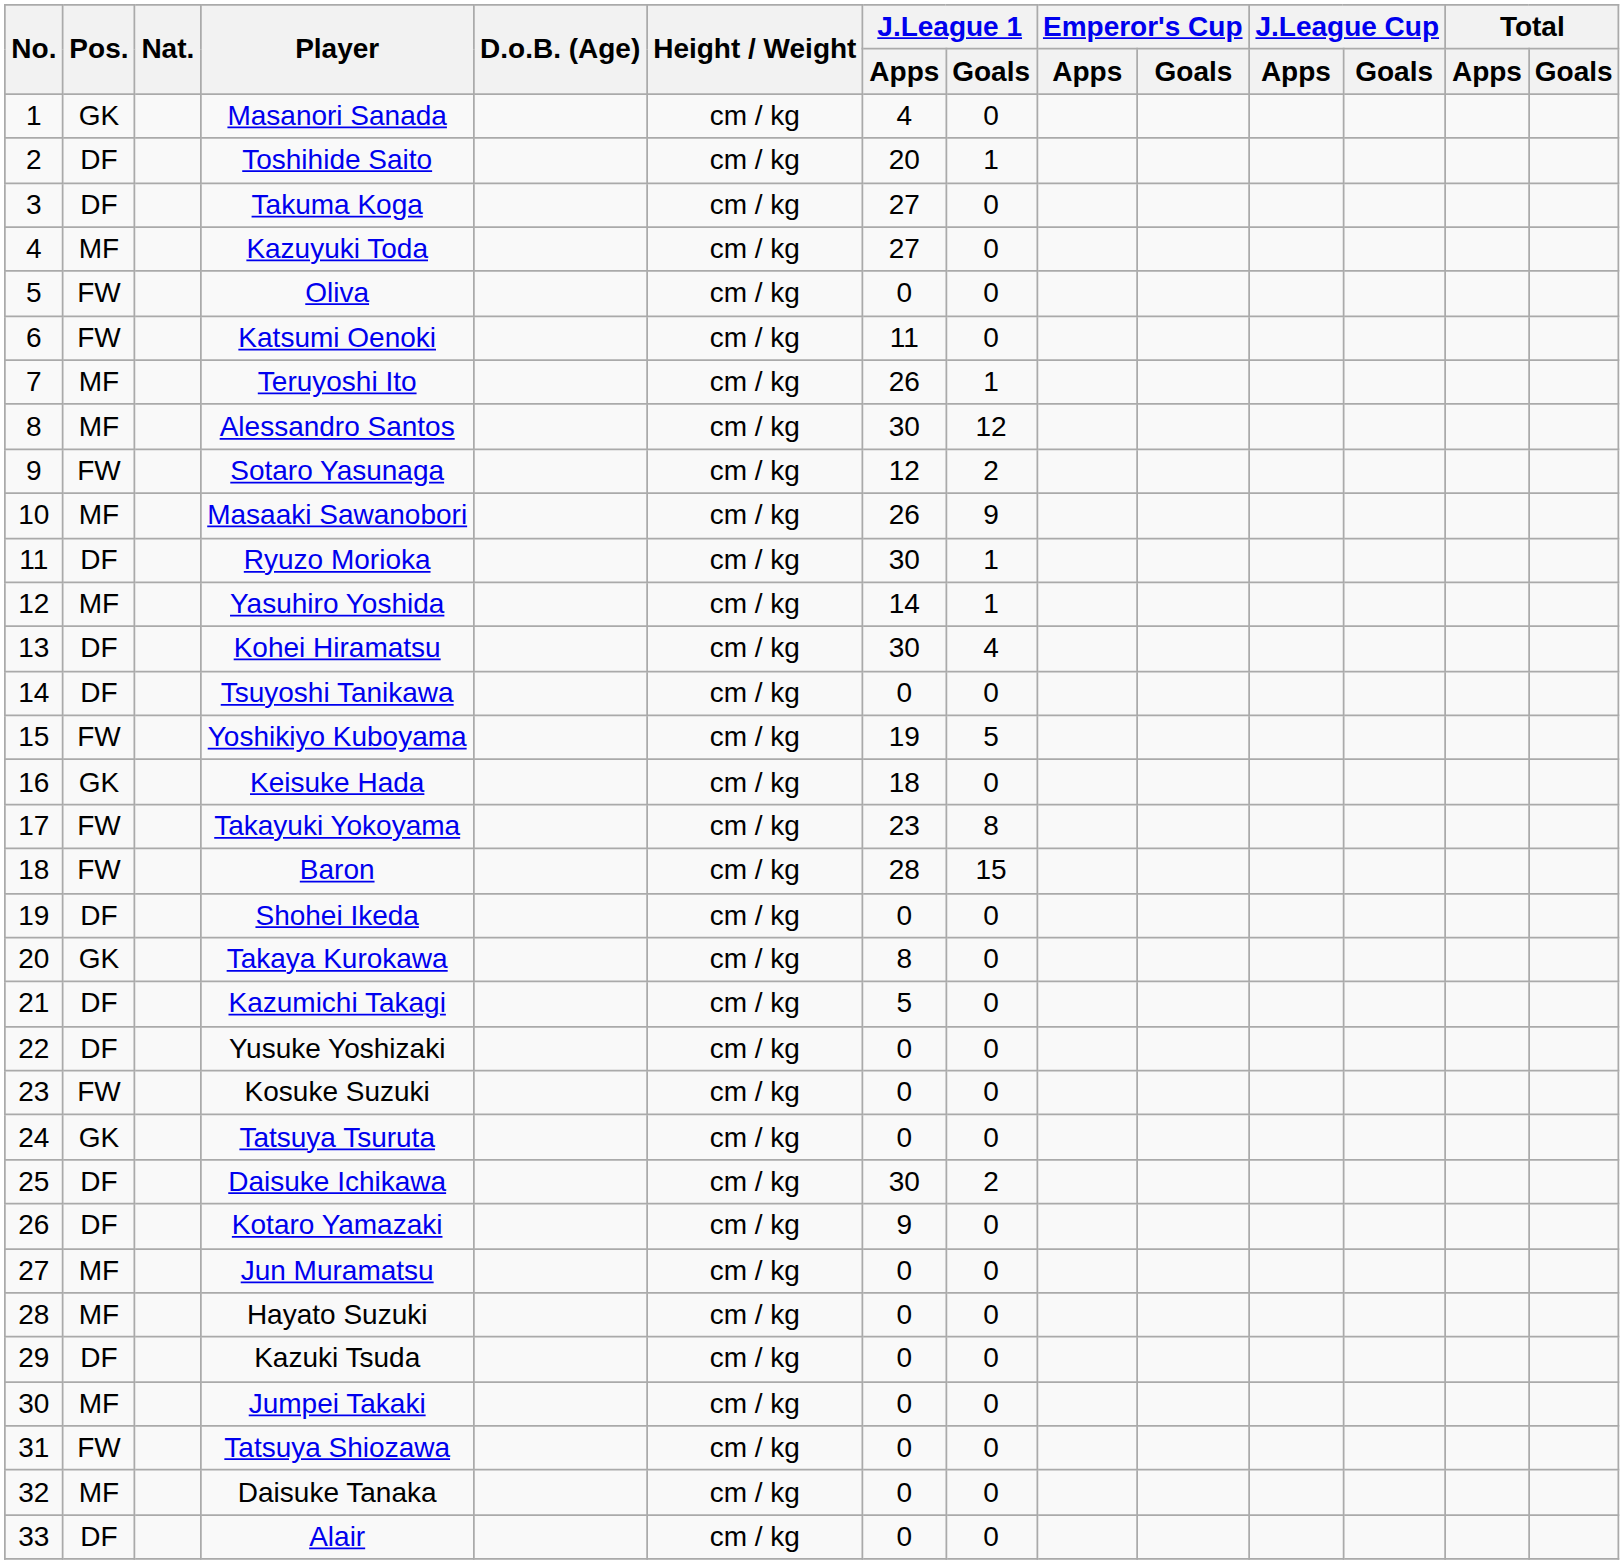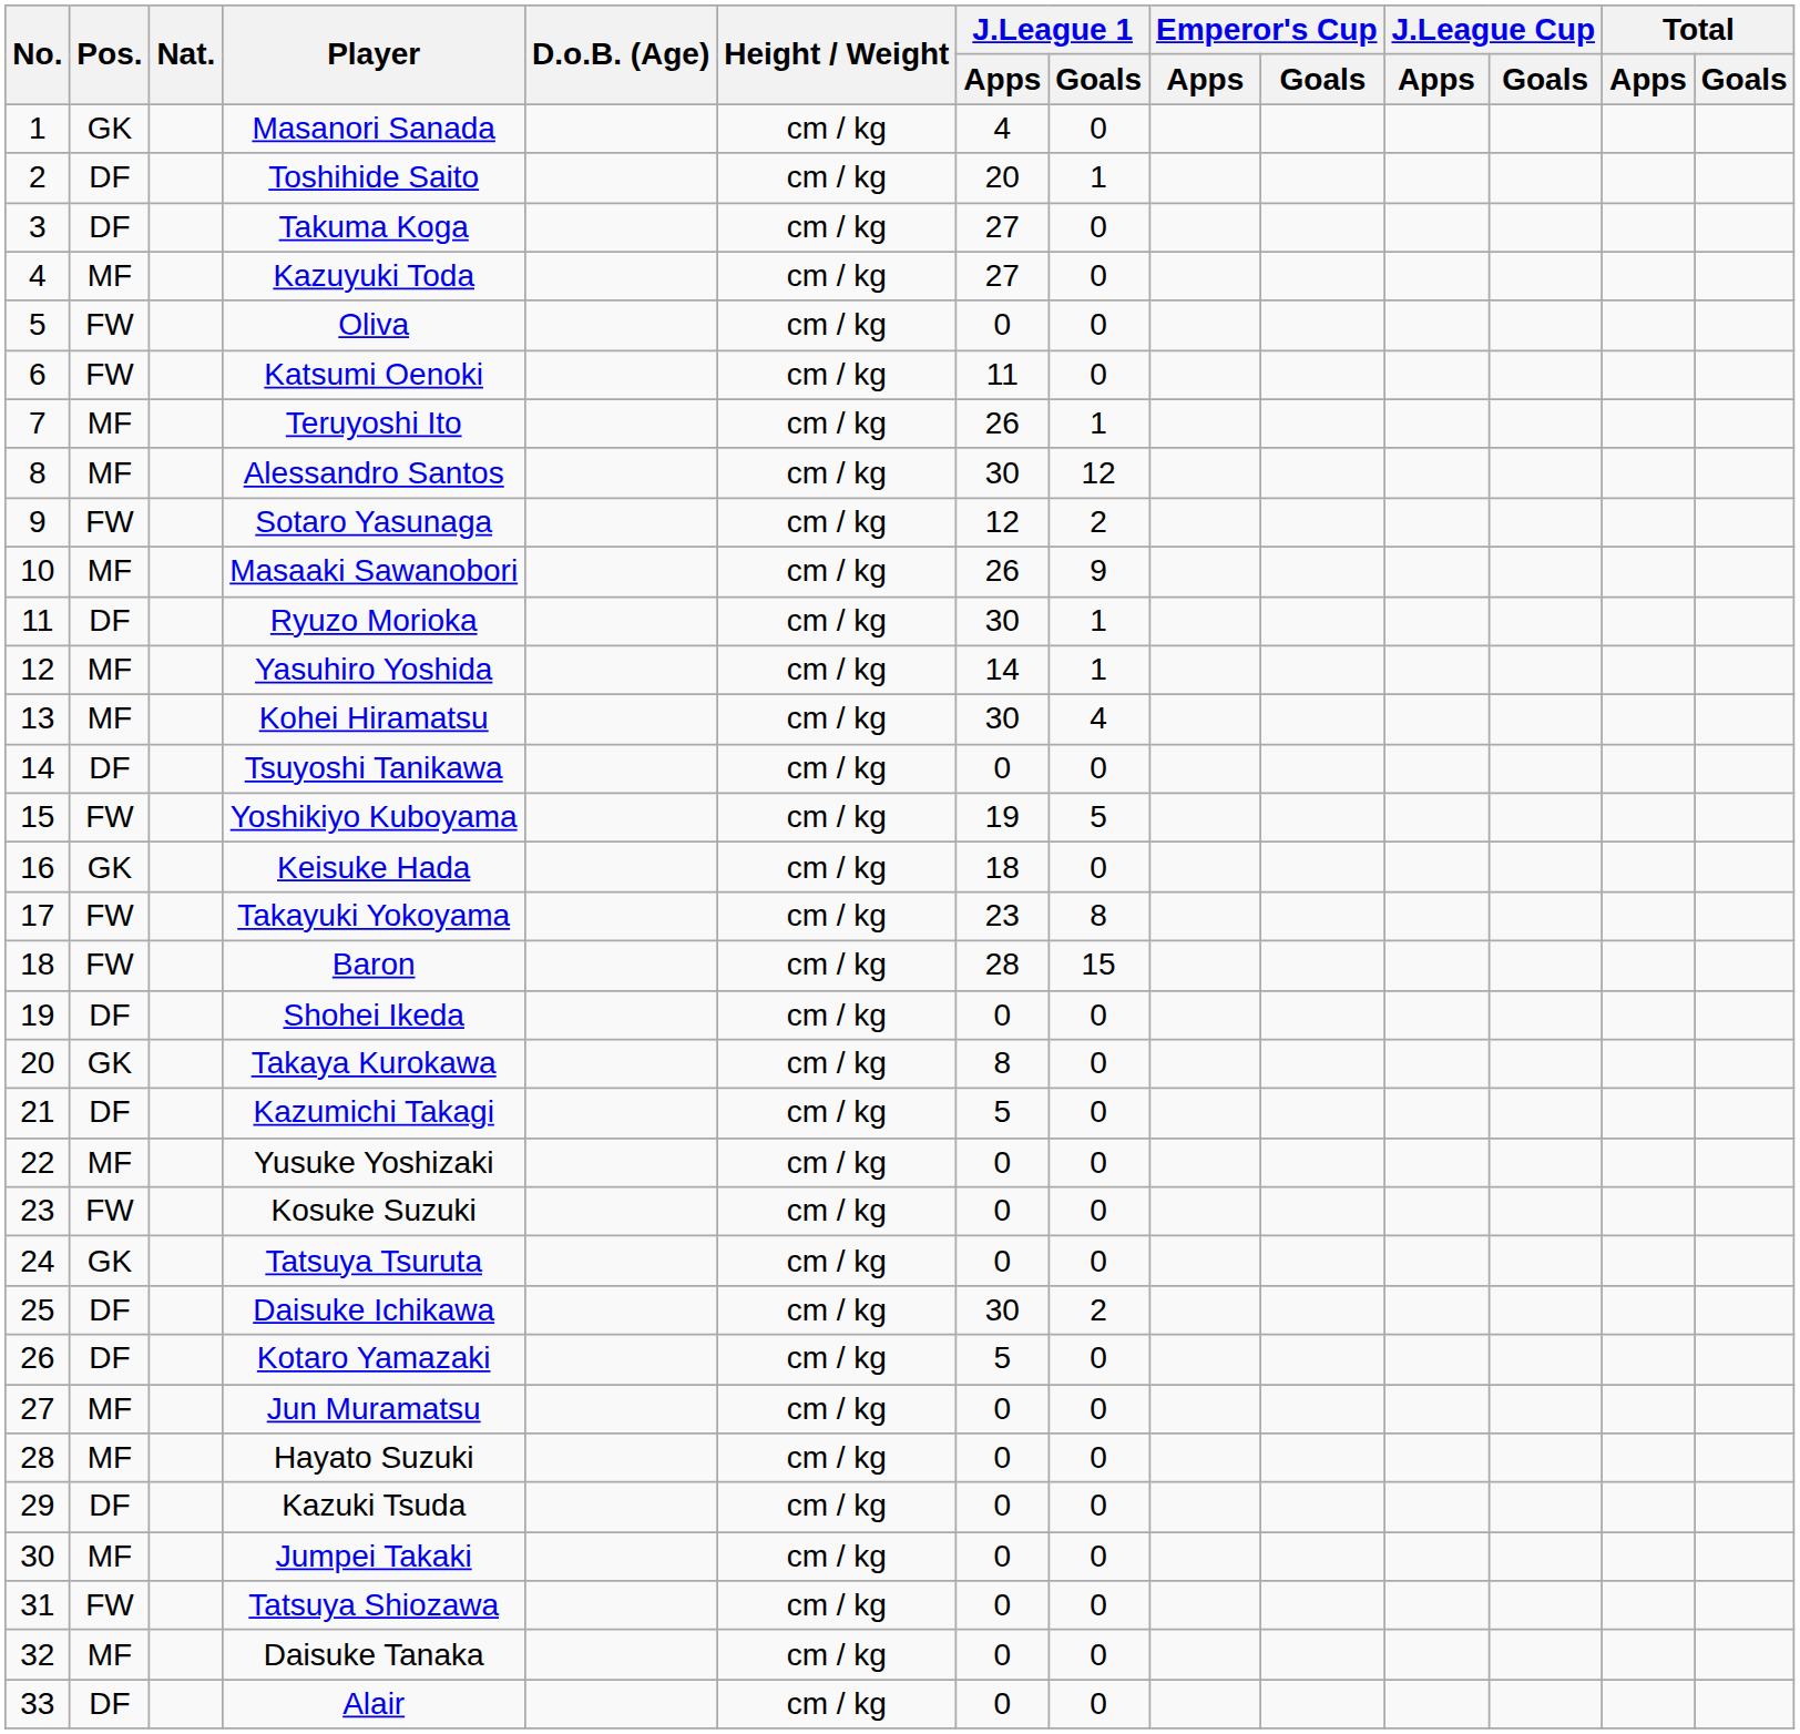Kohei Hiramatsu | Pos.: DF -> MF
Yusuke Yoshizaki | Pos.: DF -> MF
Kotaro Yamazaki | J.League 1 / Apps: 9 -> 5
